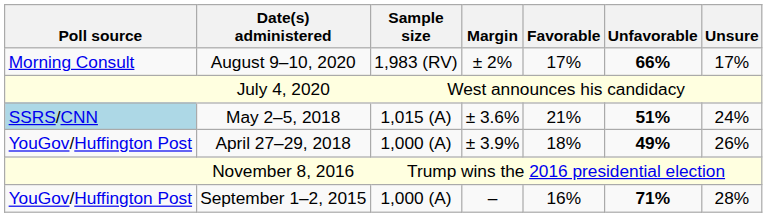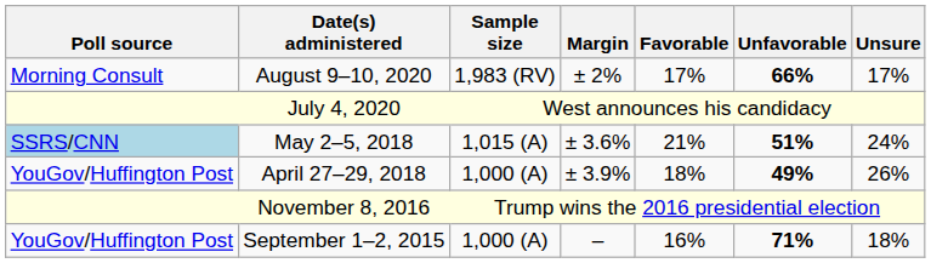September 1–2, 2015 | Unsure: 28% -> 18%
